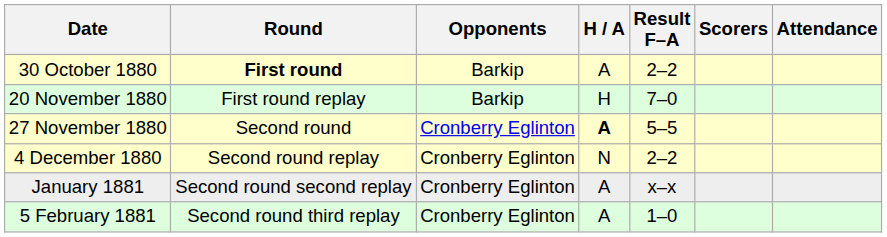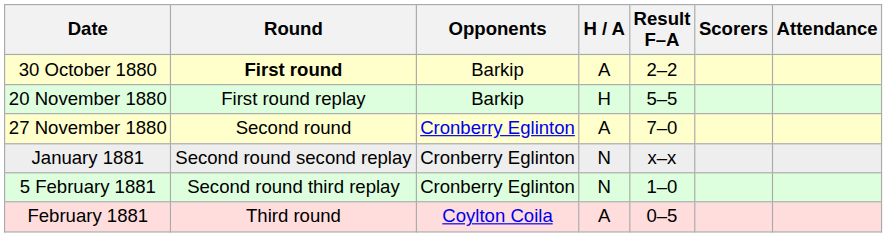20 November 1880 | Result F–A: 7–0 -> 5–5
27 November 1880 | H / A: bold -> normal
27 November 1880 | Result F–A: 5–5 -> 7–0
- row: 4 December 1880 | Second round replay | Cronberry Eglinton | N | 2–2
January 1881 | H / A: A -> N
5 February 1881 | H / A: A -> N
+ row: February 1881 | Third round | Coylton Coila | A | 0–5
